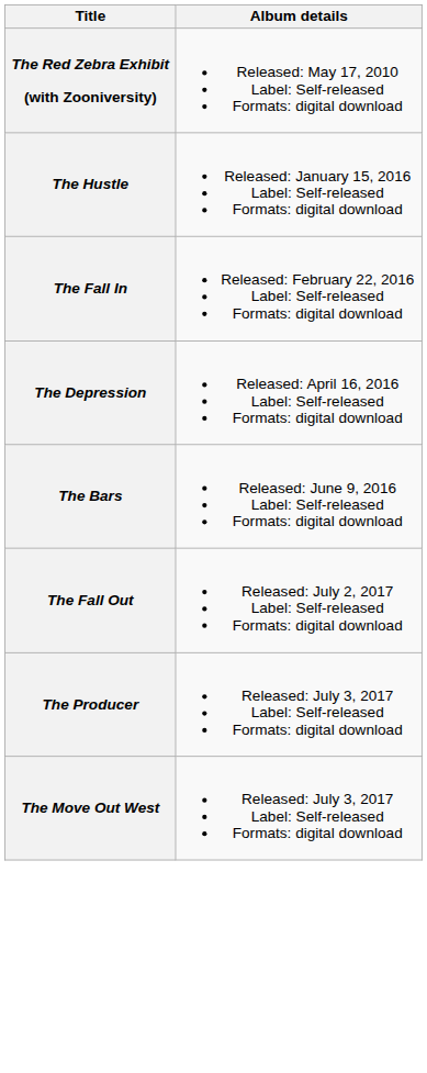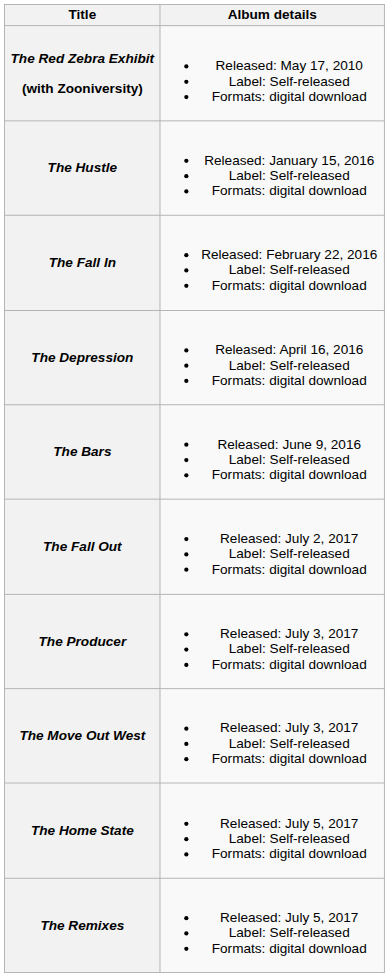+ row: The Home State | Released: July 5, 2017 Label: Self-released Formats: digital download
+ row: The Remixes | Released: July 5, 2017 Label: Self-released Formats: digital download
